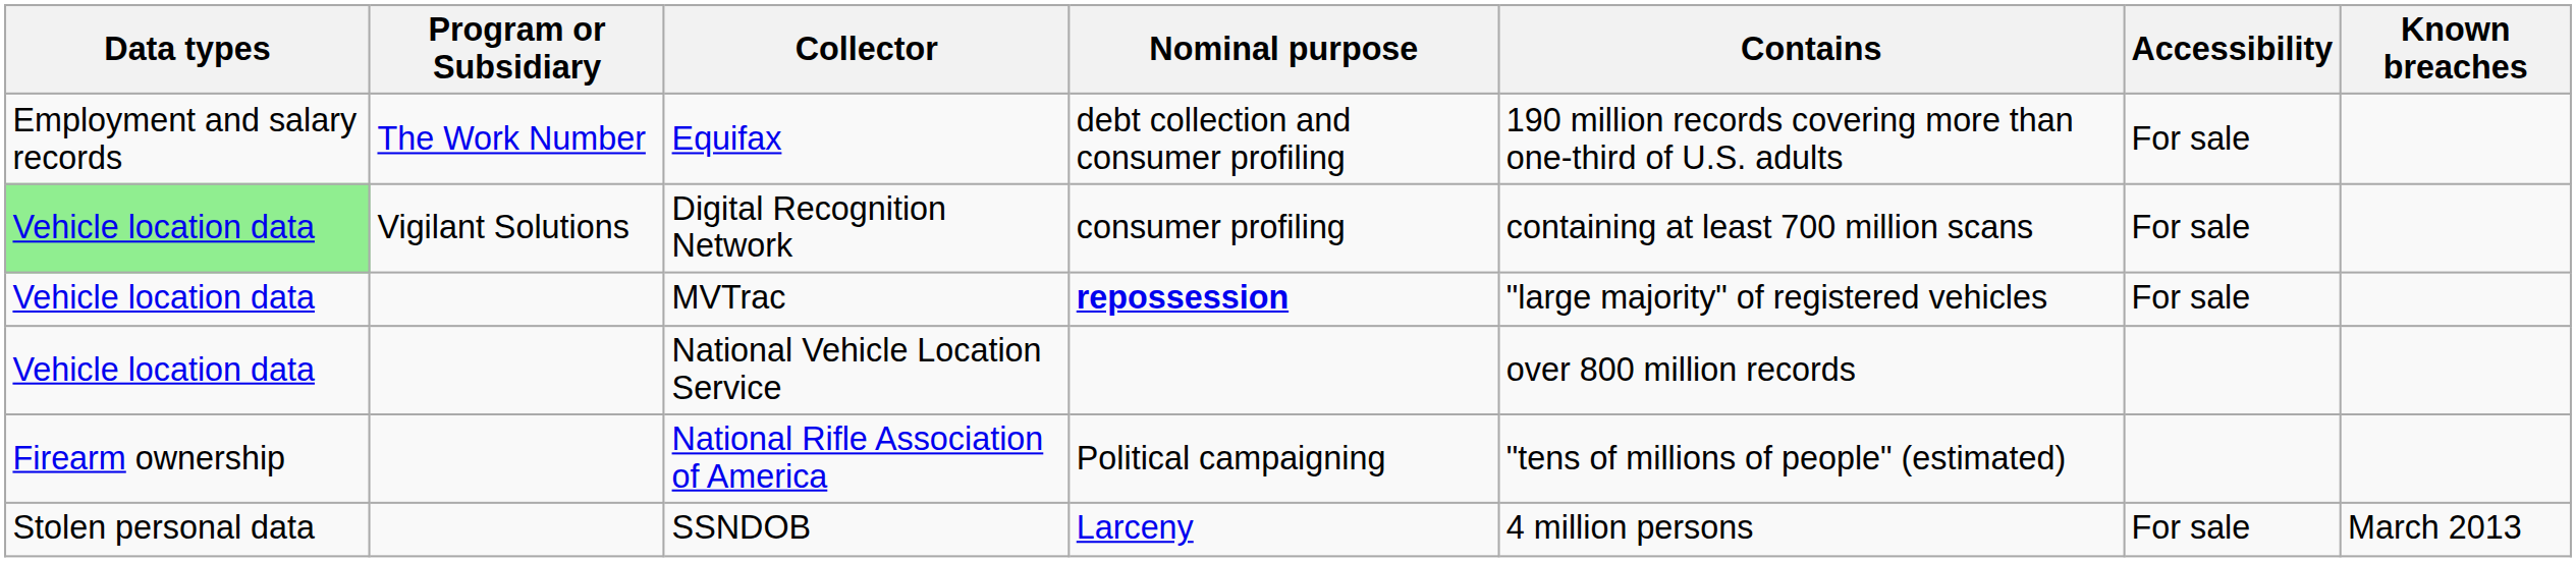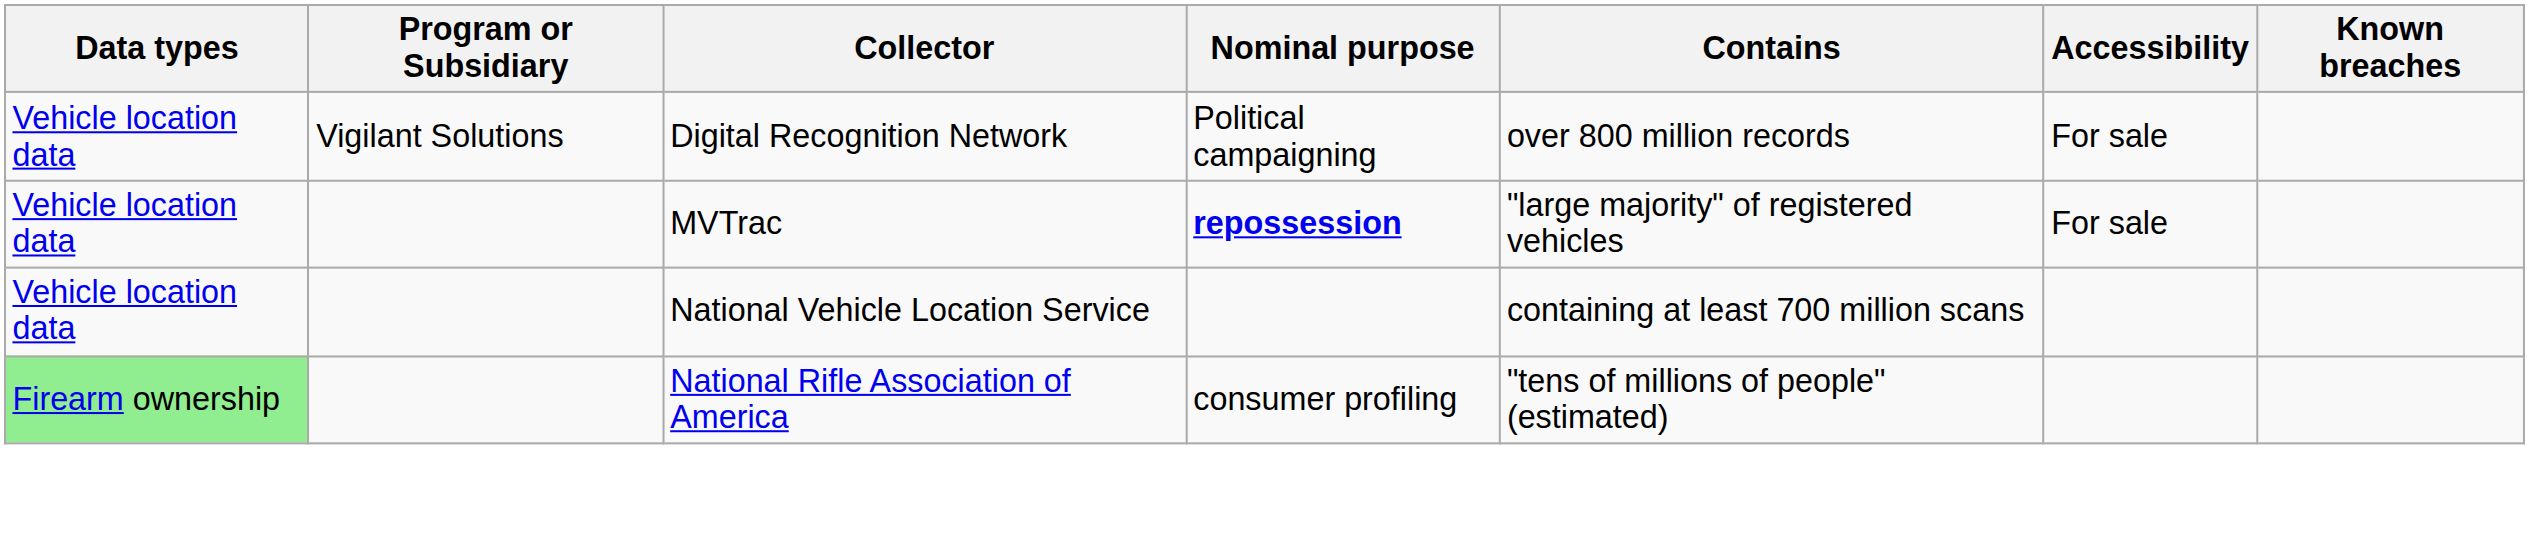- row: Employment and salary records | The Work Number | Equifax | debt collection and consumer profiling | 190 million records covering more than one-third of U.S. adults | For sale
Digital Recognition Network | Data types: lightgreen background -> no background
Digital Recognition Network | Nominal purpose: consumer profiling -> Political campaigning
Digital Recognition Network | Contains: containing at least 700 million scans -> over 800 million records
National Vehicle Location Service | Contains: over 800 million records -> containing at least 700 million scans
National Rifle Association of America | Data types: no background -> lightgreen background
National Rifle Association of America | Nominal purpose: Political campaigning -> consumer profiling
- row: Stolen personal data | SSNDOB | Larceny | 4 million persons | For sale | March 2013
